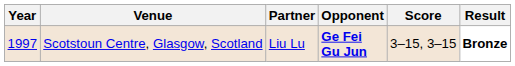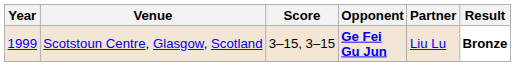columns swapped: Partner <-> Score
Scotstoun Centre, Glasgow, Scotland | Year: 1997 -> 1999
